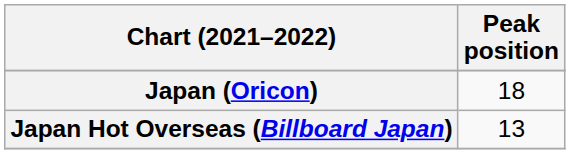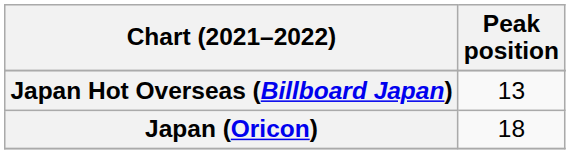rows swapped: Japan Hot Overseas (Billboard Japan) <-> Japan (Oricon)
